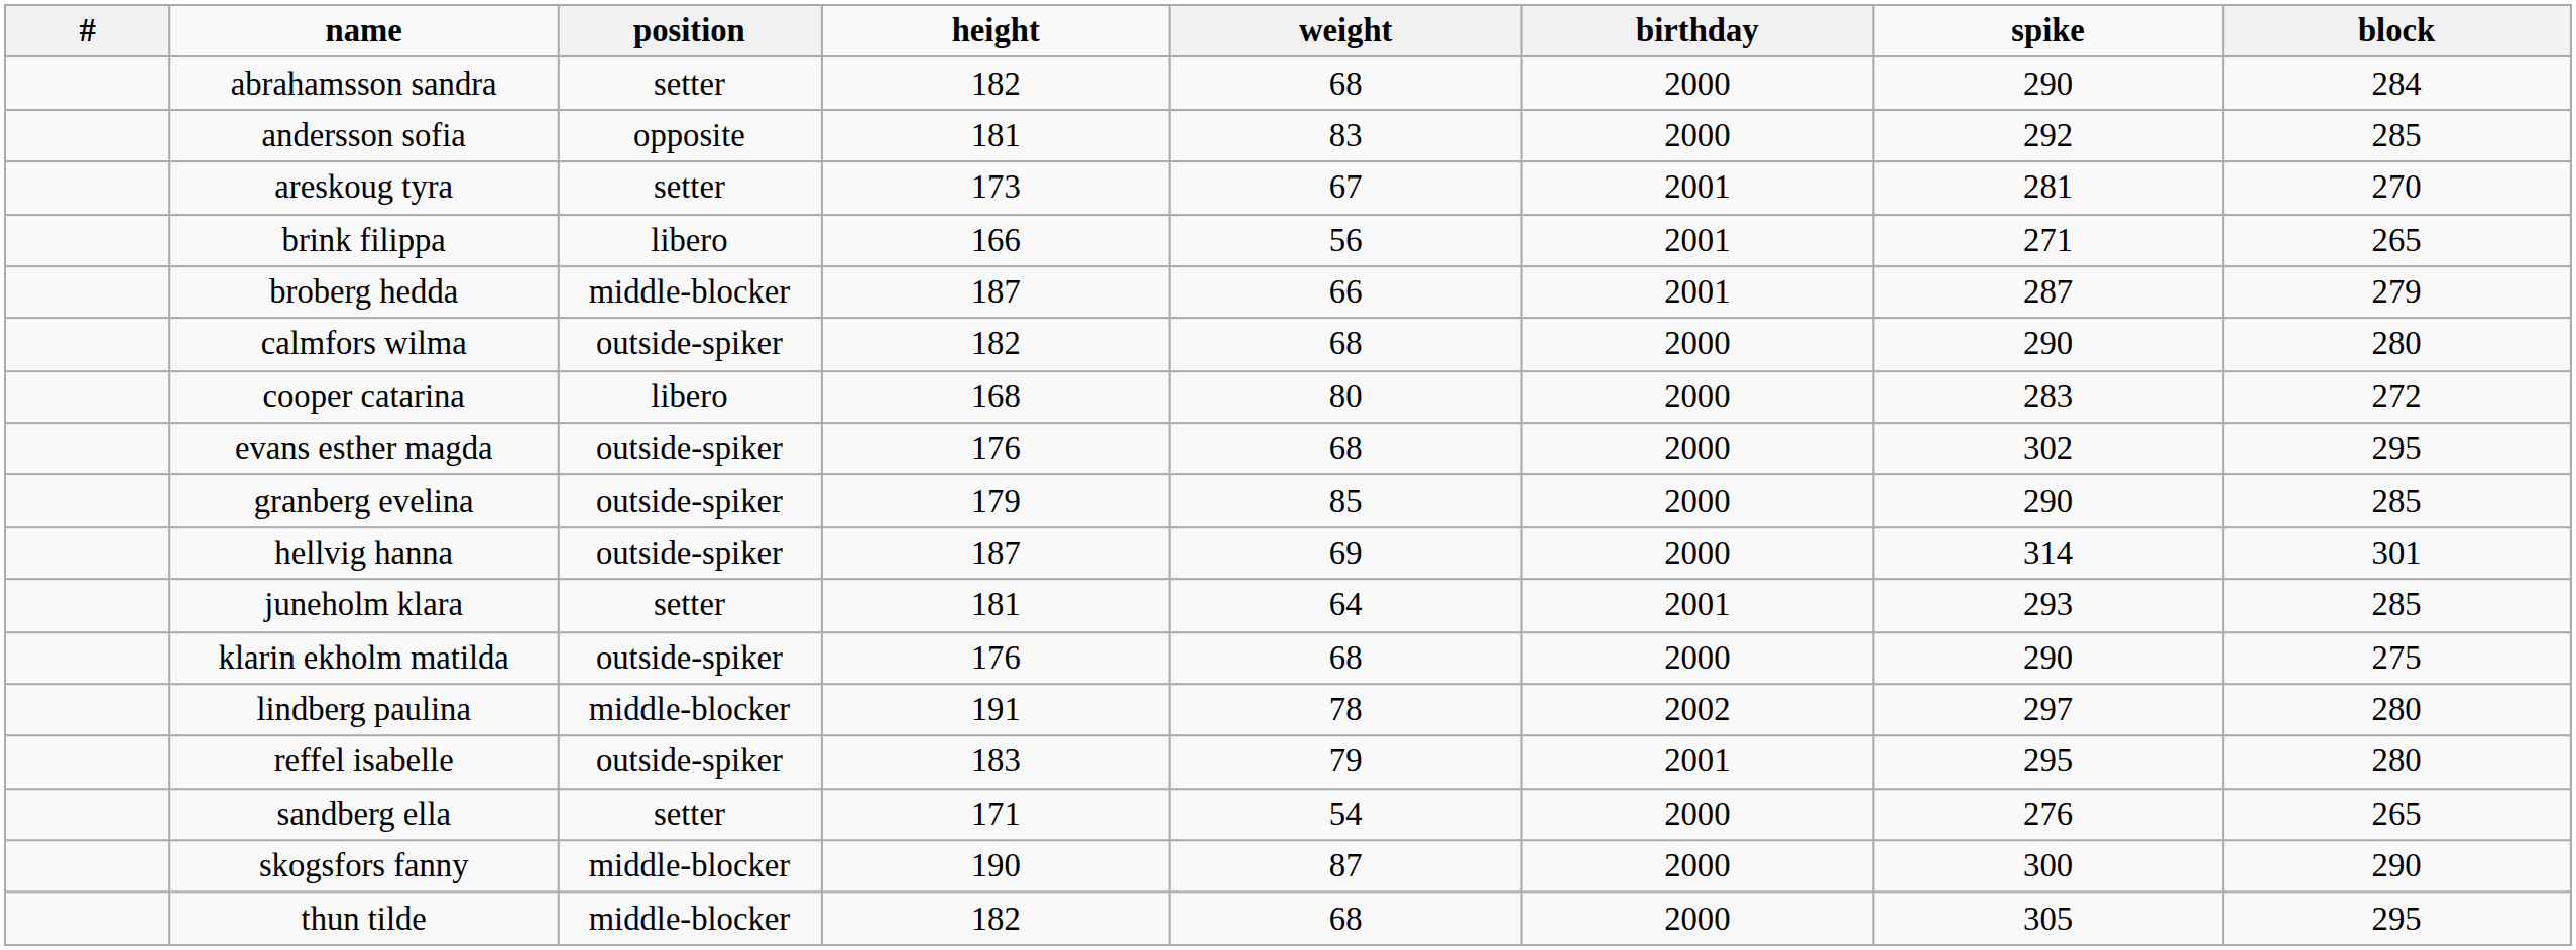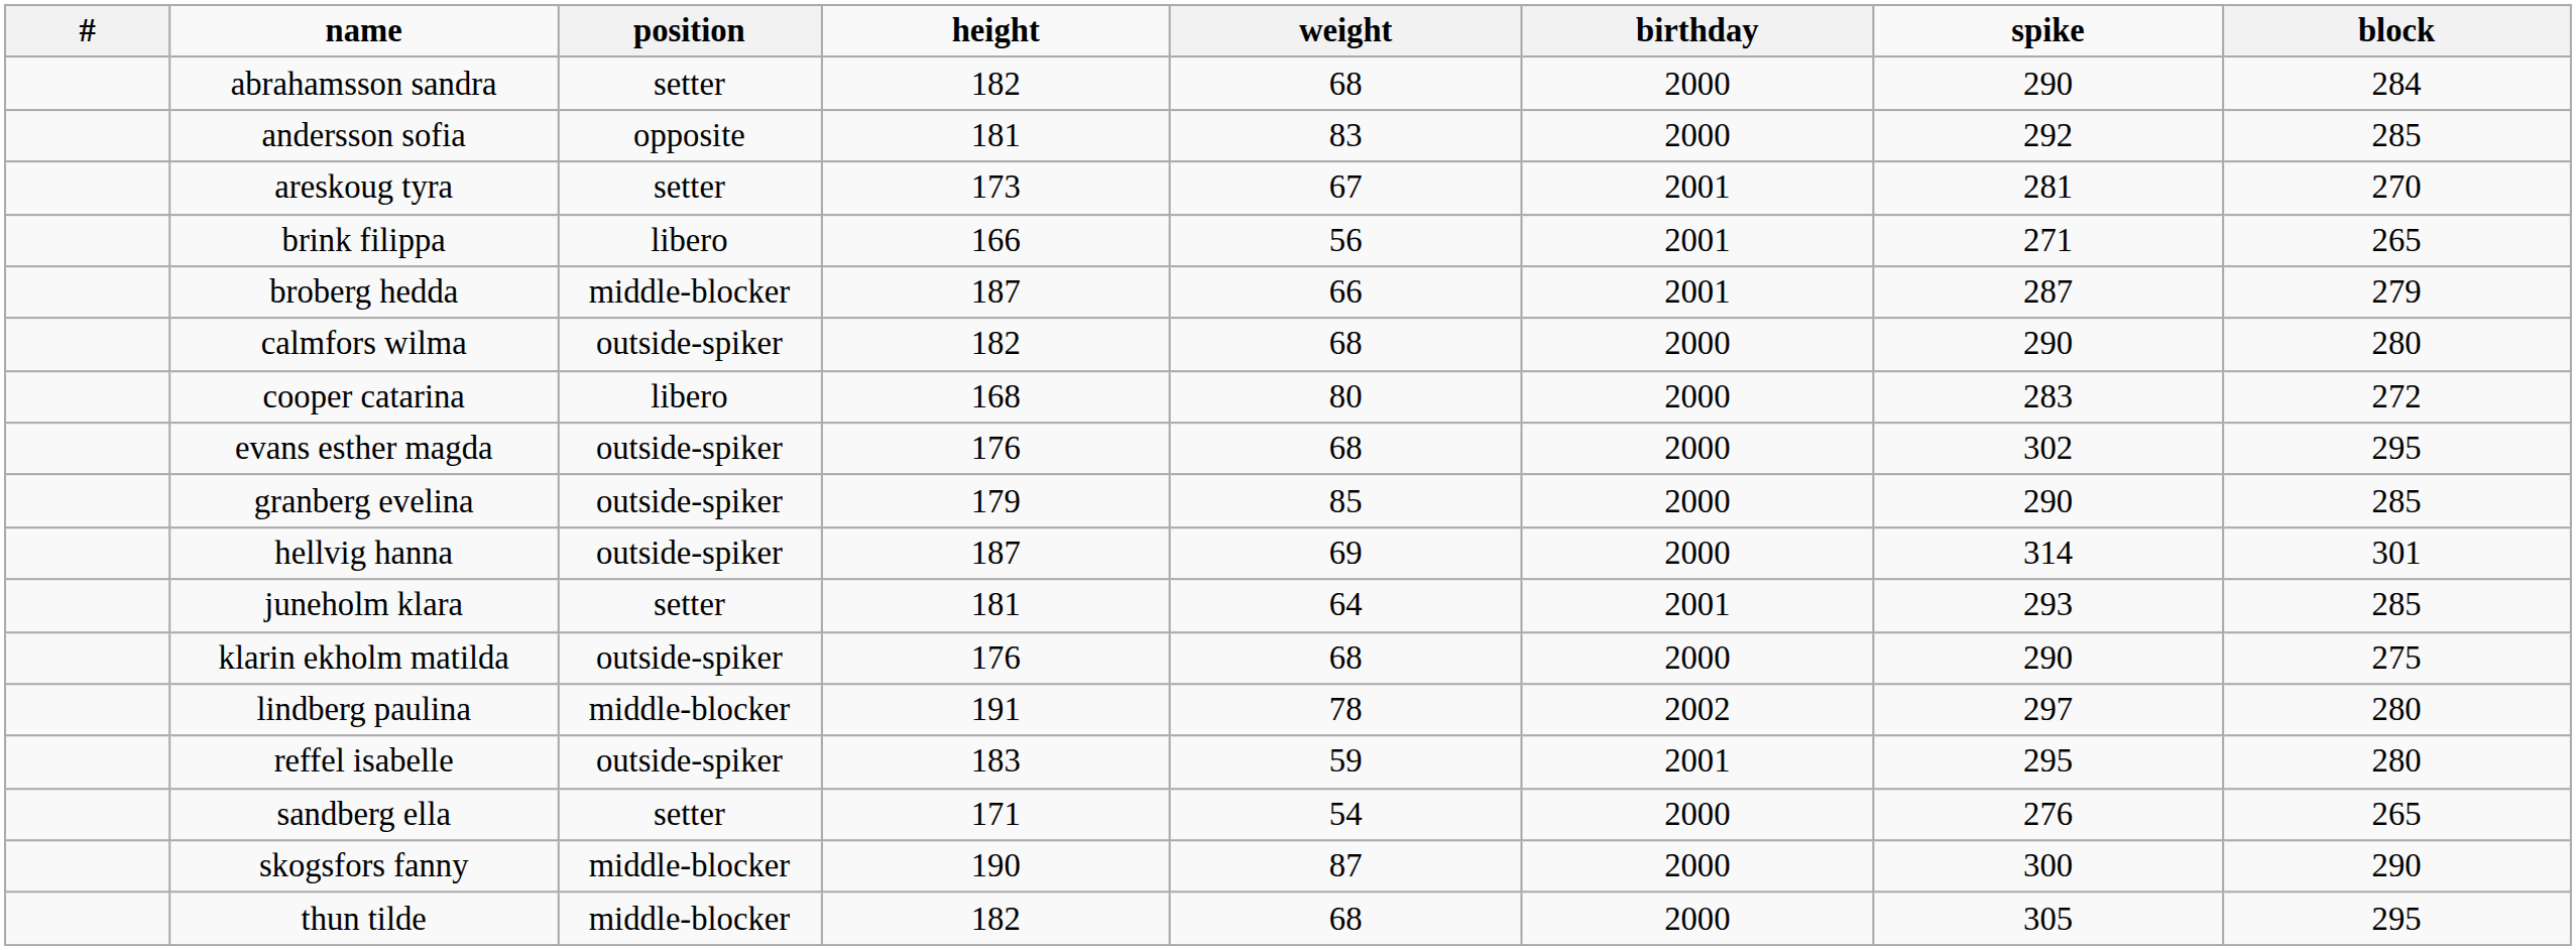reffel isabelle | weight: 79 -> 59
